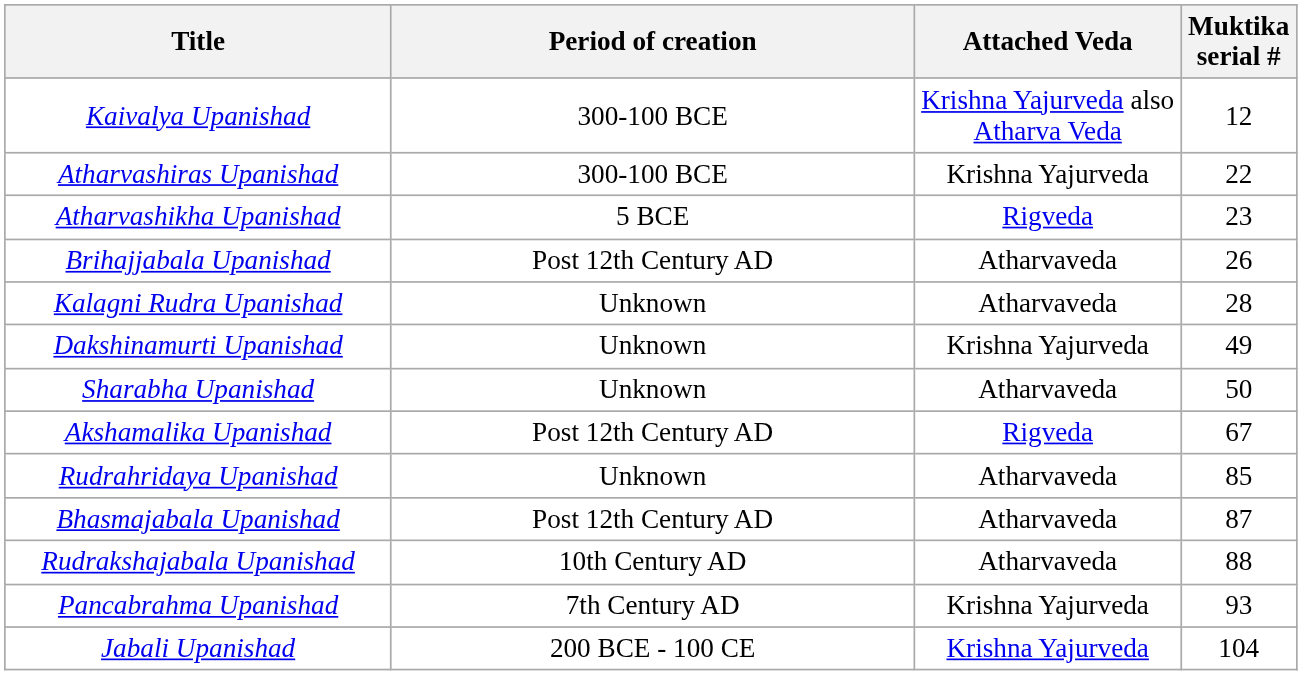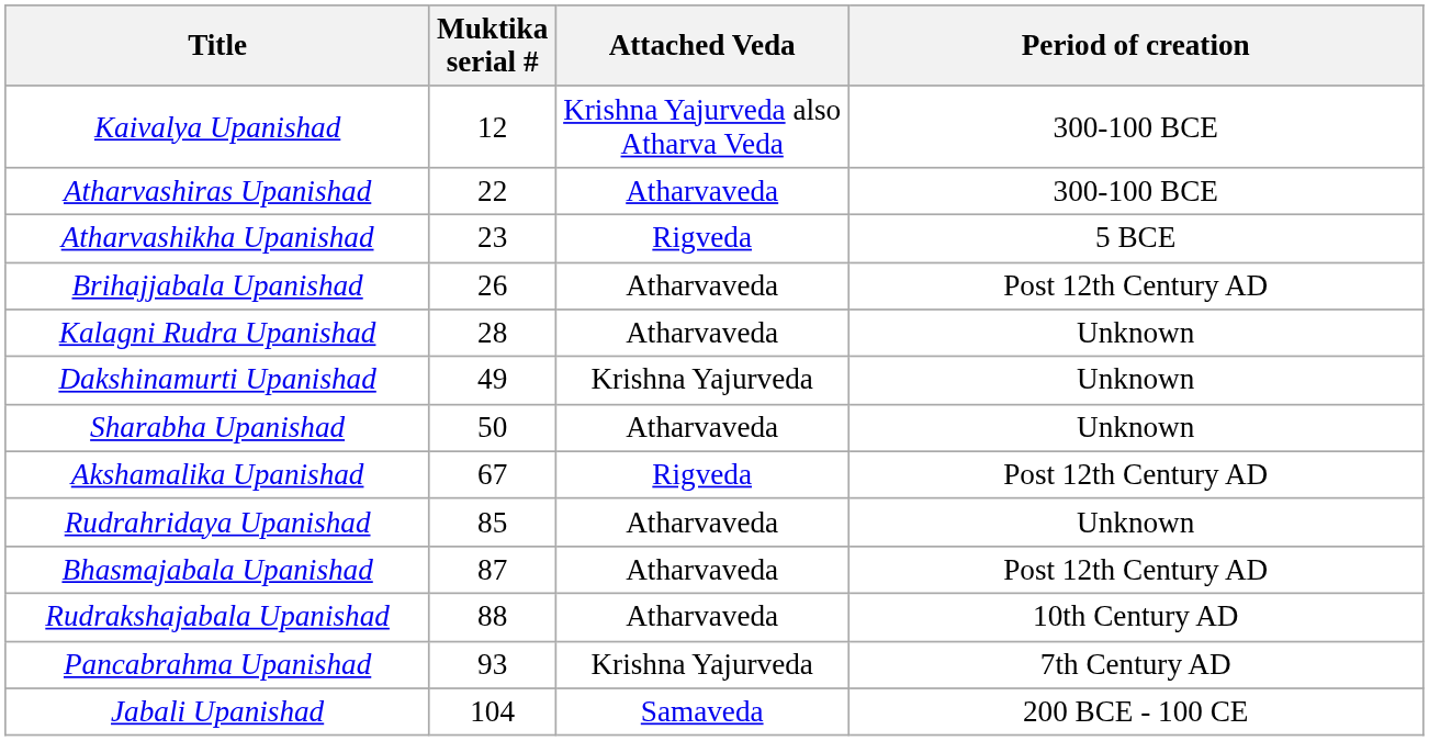columns swapped: Muktika serial # <-> Period of creation
Atharvashiras Upanishad | Attached Veda: Krishna Yajurveda -> Atharvaveda
Jabali Upanishad | Attached Veda: Krishna Yajurveda -> Samaveda
